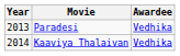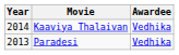rows swapped: Paradesi <-> Kaaviya Thalaivan
